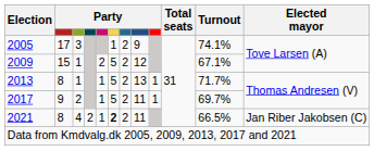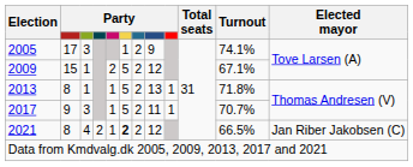2013 | Turnout: 71.7% -> 71.8%
2017 | column 3: 2 -> 3
2017 | Turnout: 69.7% -> 70.7%
2021 | column 8: 11 -> 12
